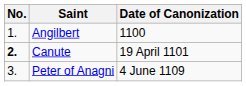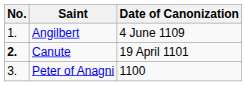Angilbert | Date of Canonization: 1100 -> 4 June 1109
Peter of Anagni | Date of Canonization: 4 June 1109 -> 1100
